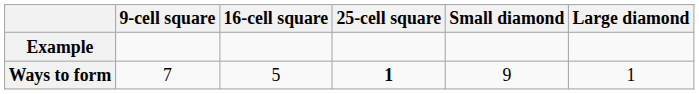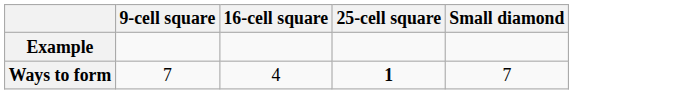- column: Large diamond | 1
Ways to form | 16-cell square: 5 -> 4
Ways to form | Small diamond: 9 -> 7
